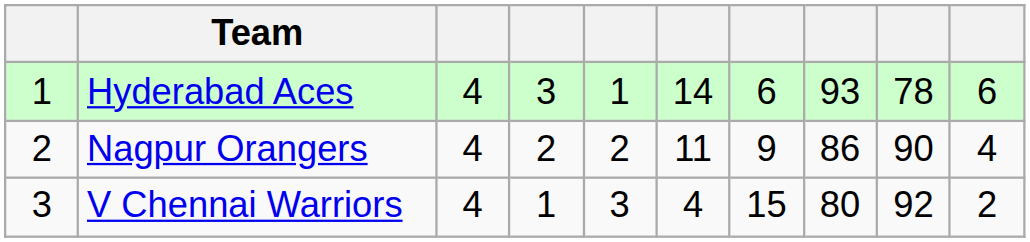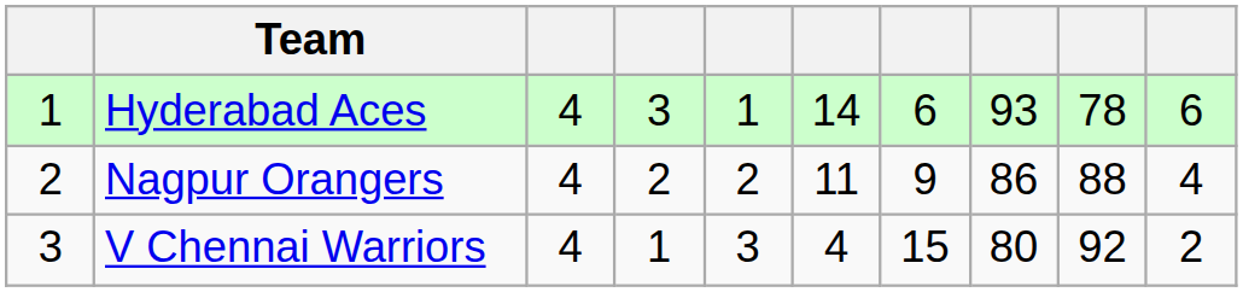Nagpur Orangers | column 9: 90 -> 88
